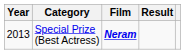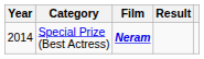Special Prize (Best Actress) | Year: 2013 -> 2014
